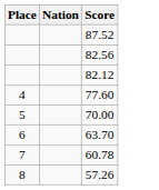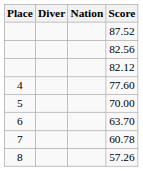+ column: Diver
